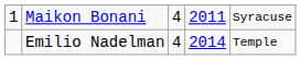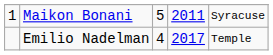Maikon Bonani | column 3: 4 -> 5
Emilio Nadelman | column 4: 2014 -> 2017
